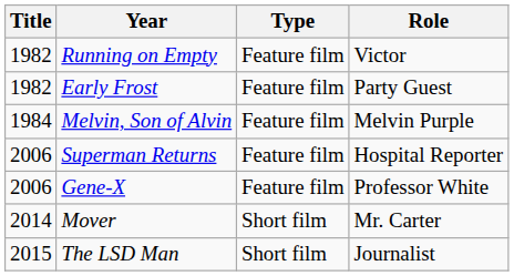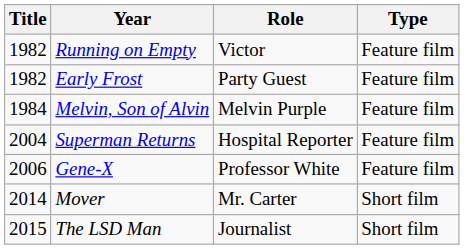columns swapped: Role <-> Type
Superman Returns | Title: 2006 -> 2004
